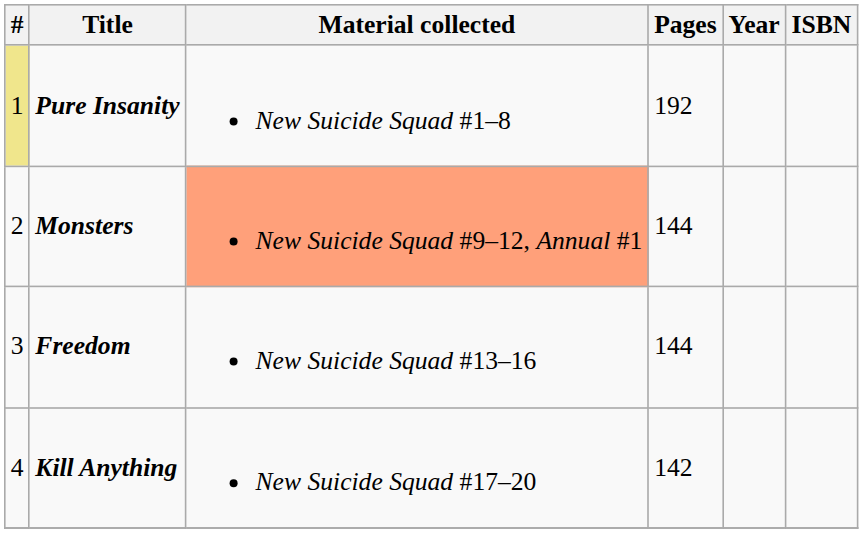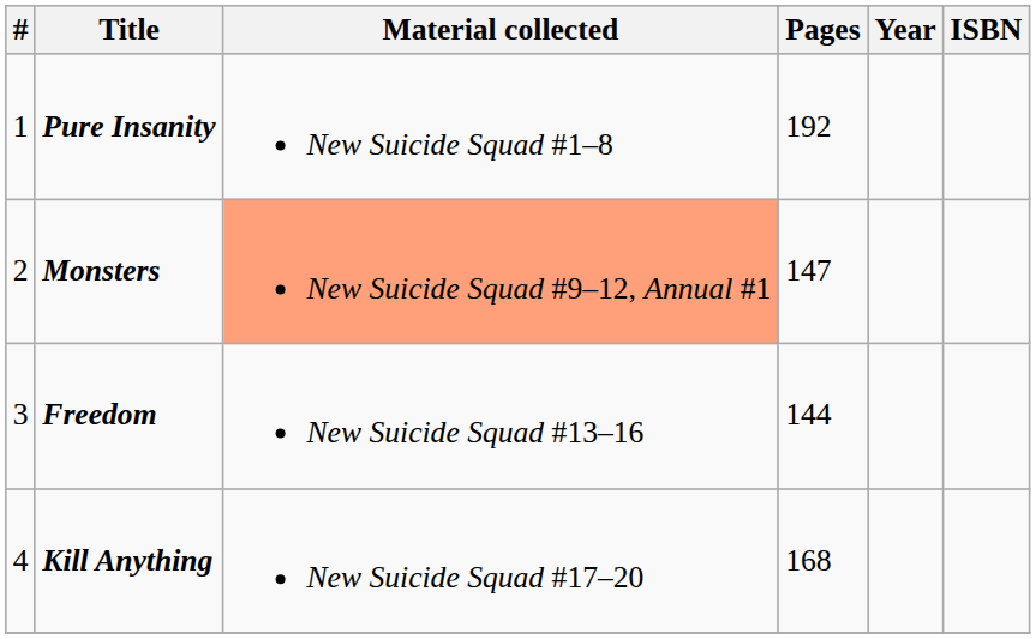Pure Insanity | #: khaki background -> no background
Monsters | Pages: 144 -> 147
Kill Anything | Pages: 142 -> 168
